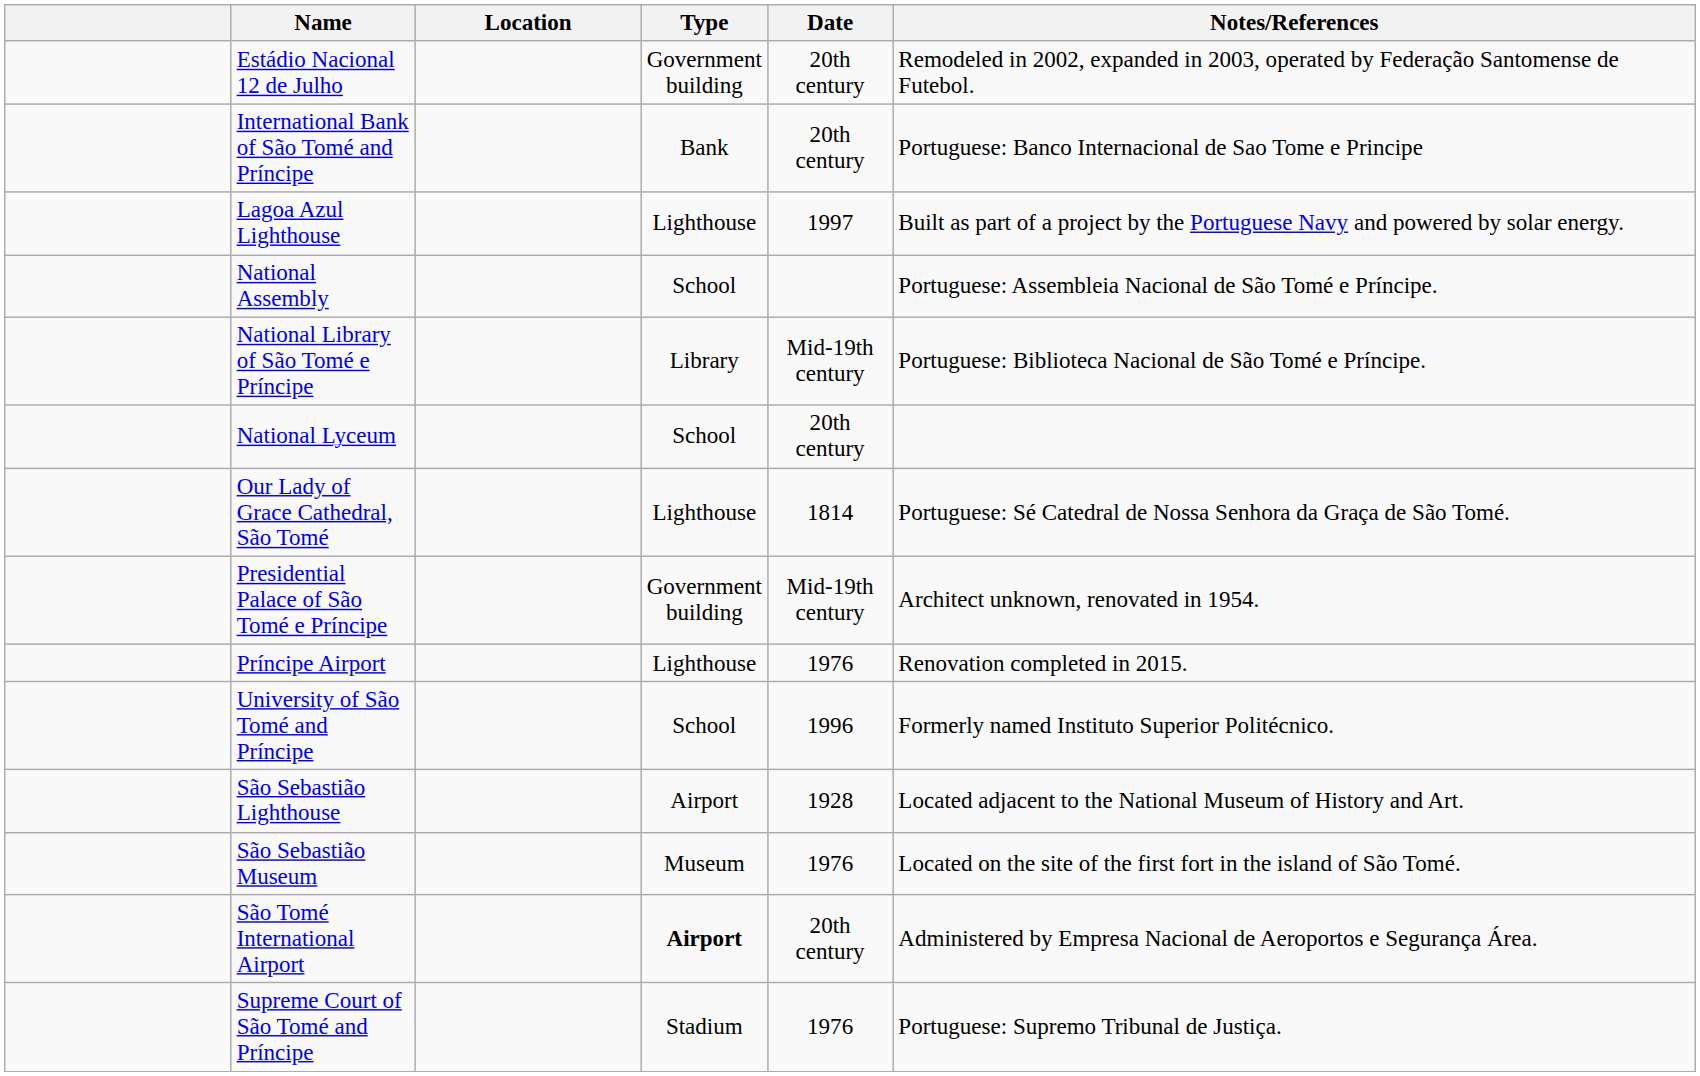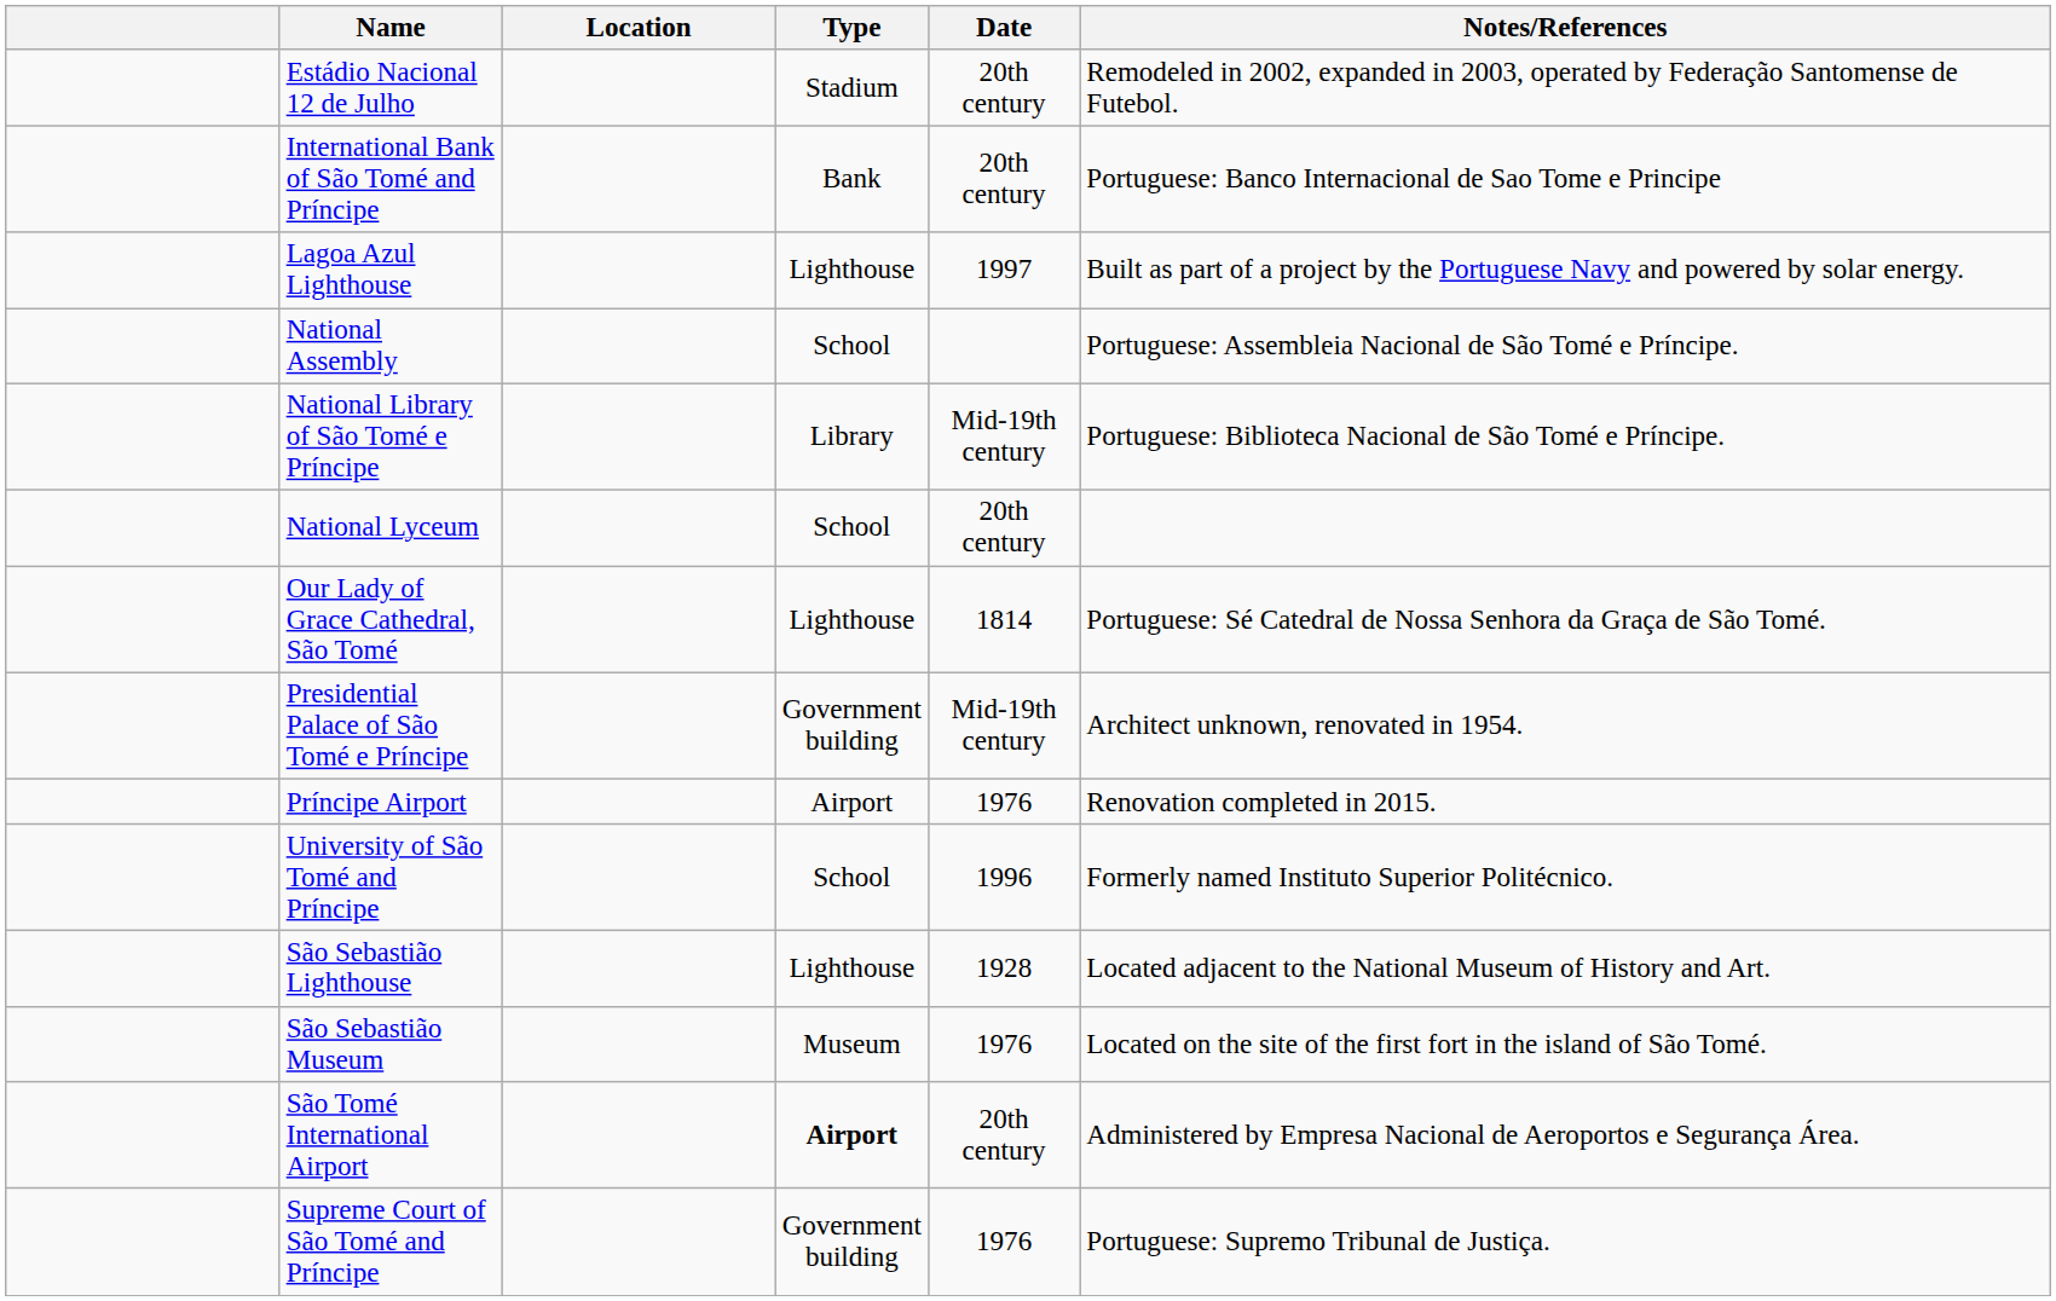Estádio Nacional 12 de Julho | Type: Government building -> Stadium
Príncipe Airport | Type: Lighthouse -> Airport
São Sebastião Lighthouse | Type: Airport -> Lighthouse
Supreme Court of São Tomé and Príncipe | Type: Stadium -> Government building
